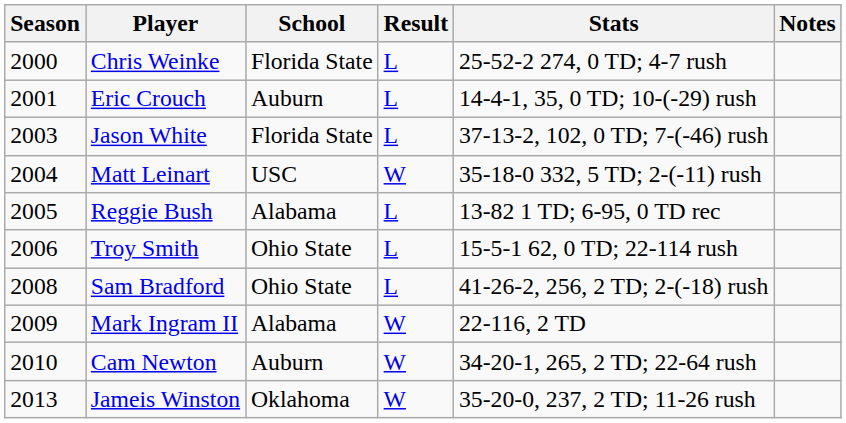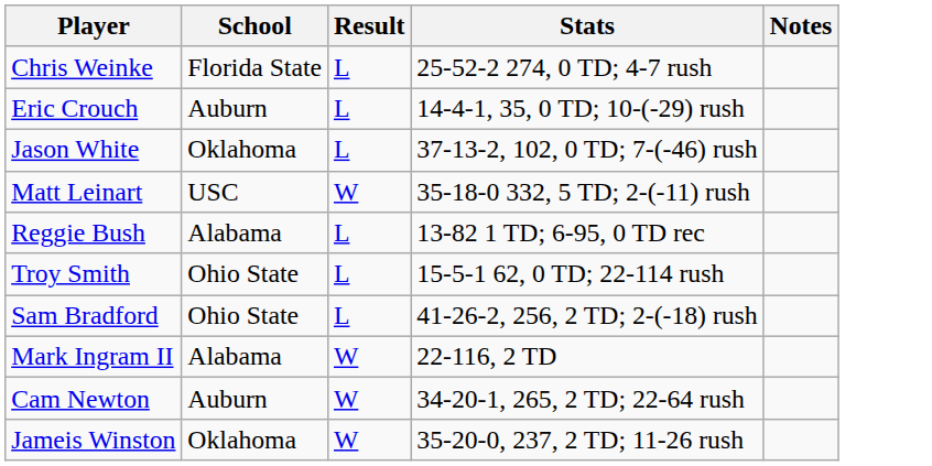- column: Season | 2000 | 2001 | 2003 | 2004 | 2005 | 2006 | 2008 | 2009 | 2010 | 2013
Jason White | School: Florida State -> Oklahoma
